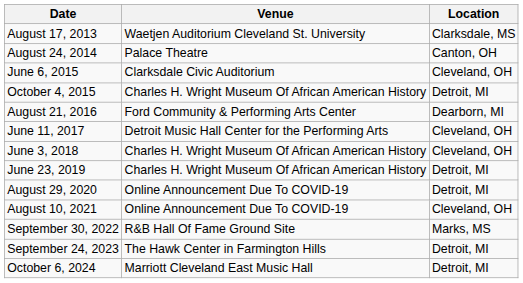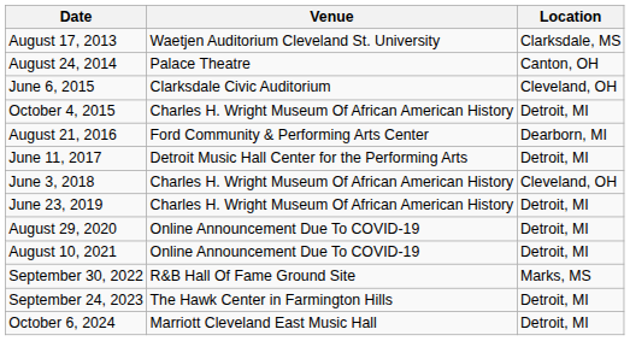June 11, 2017 | Location: Cleveland, OH -> Detroit, MI
August 10, 2021 | Location: Cleveland, OH -> Detroit, MI
